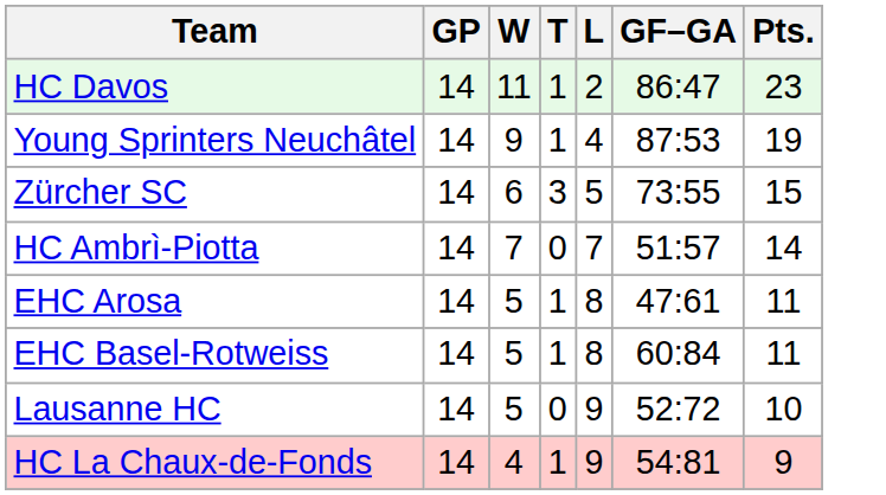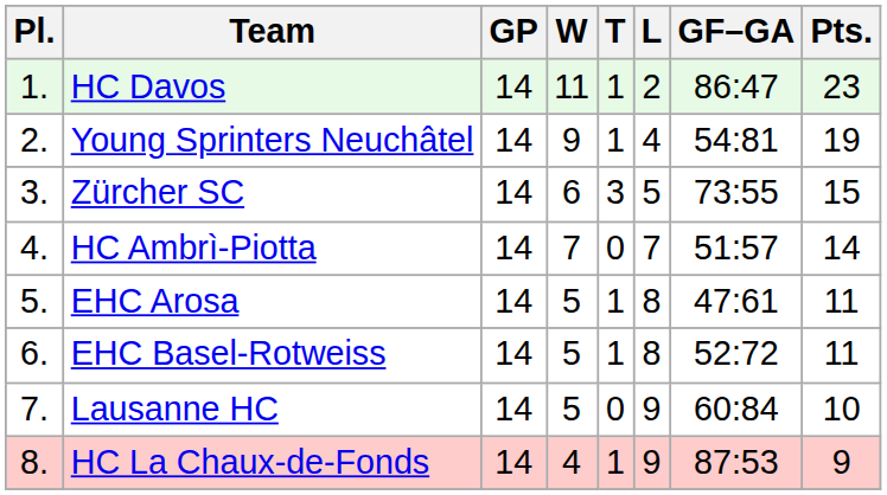+ column: Pl. | 1. | 2. | 3. | 4. | 5. | 6. | 7. | 8.
Young Sprinters Neuchâtel | GF–GA: 87:53 -> 54:81
EHC Basel-Rotweiss | GF–GA: 60:84 -> 52:72
Lausanne HC | GF–GA: 52:72 -> 60:84
HC La Chaux-de-Fonds | GF–GA: 54:81 -> 87:53
